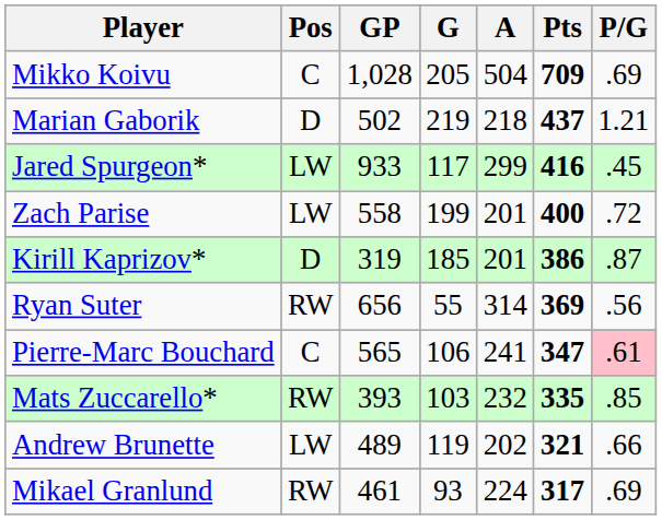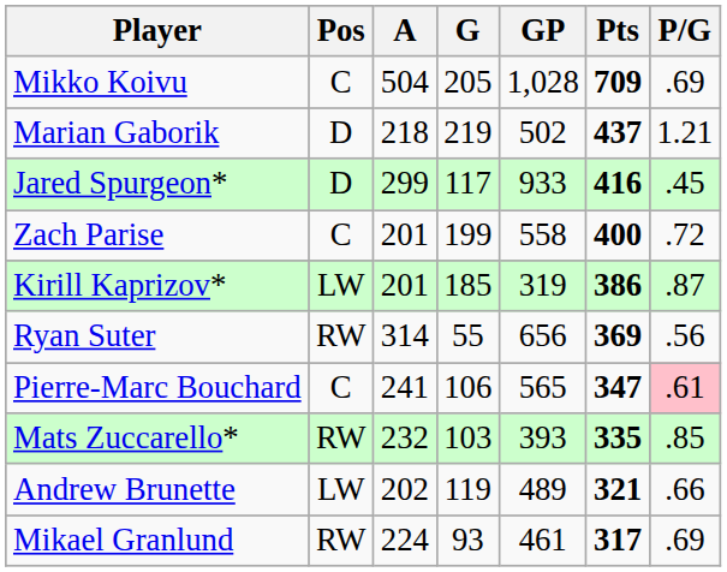columns swapped: GP <-> A
Jared Spurgeon* | Pos: LW -> D
Zach Parise | Pos: LW -> C
Kirill Kaprizov* | Pos: D -> LW
